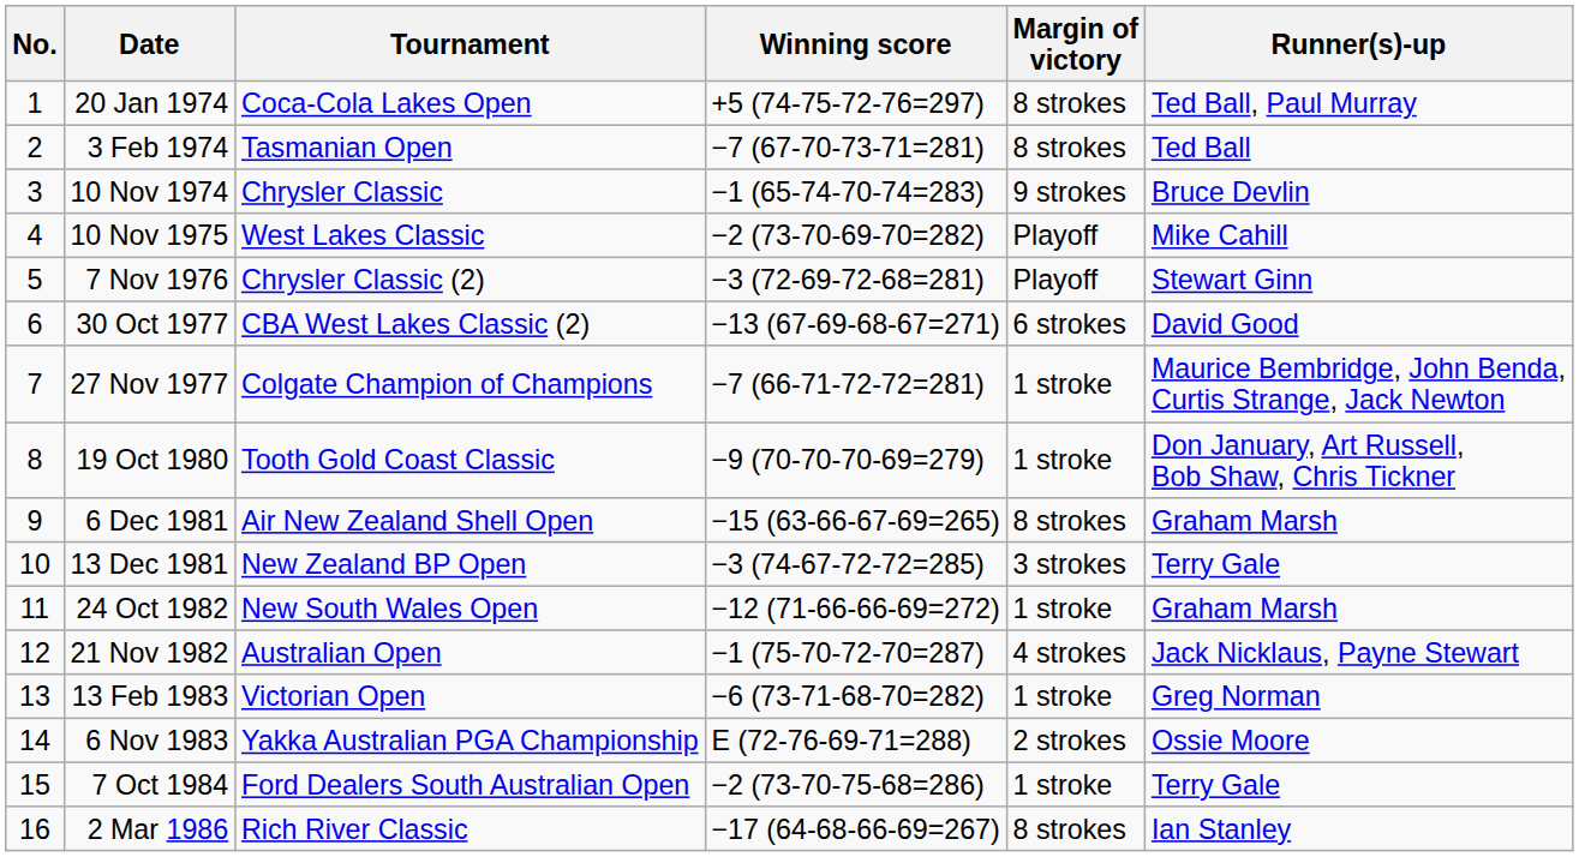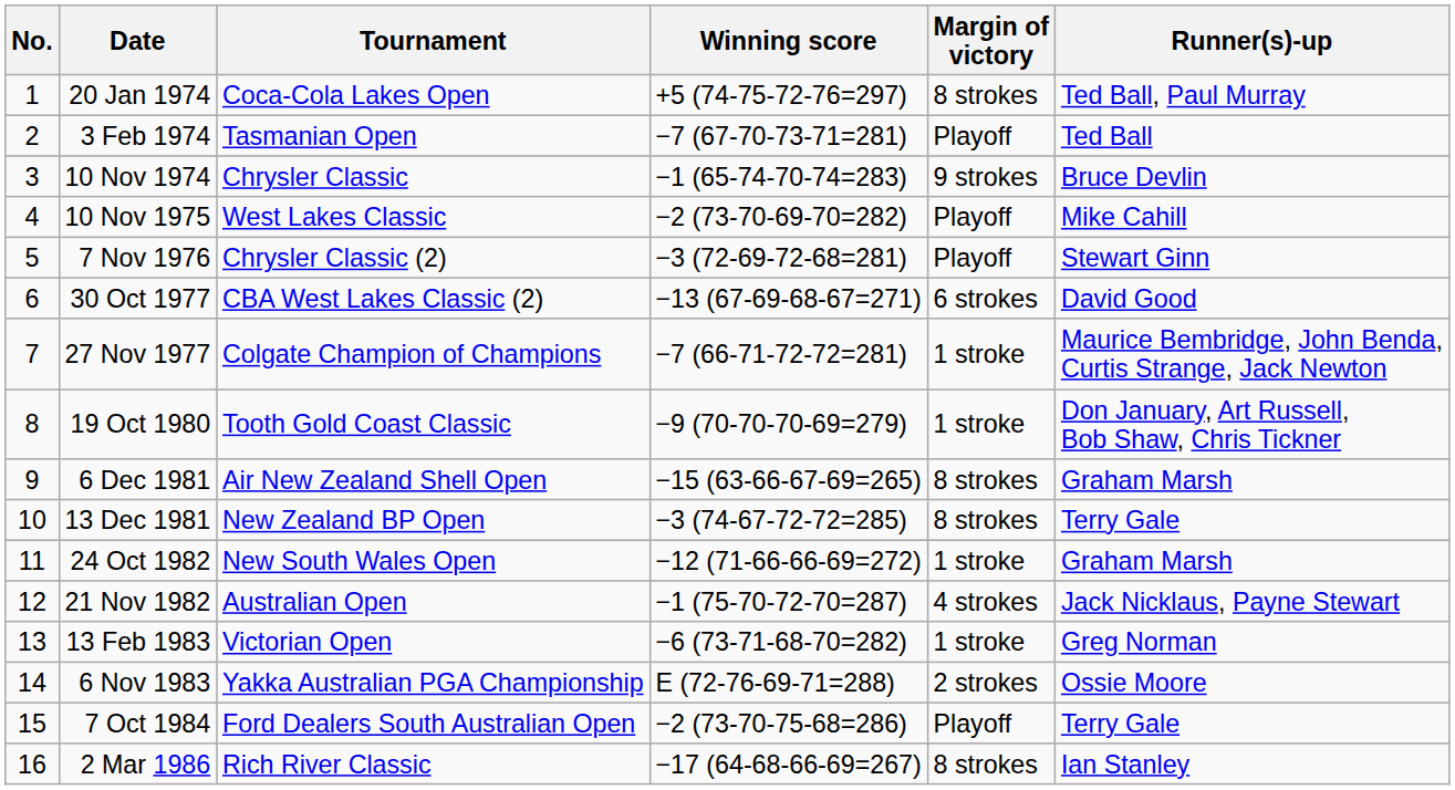3 Feb 1974 | Margin of victory: 8 strokes -> Playoff
13 Dec 1981 | Margin of victory: 3 strokes -> 8 strokes
7 Oct 1984 | Margin of victory: 1 stroke -> Playoff
